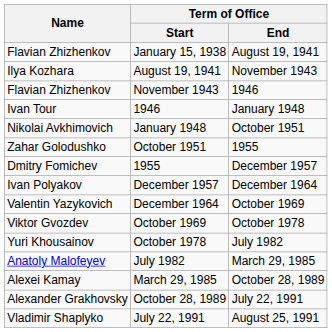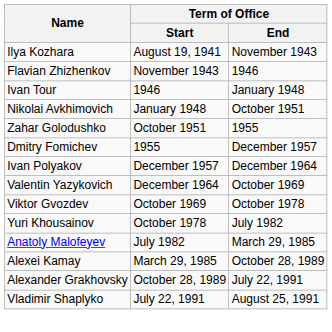- row: Flavian Zhizhenkov | January 15, 1938 | August 19, 1941
